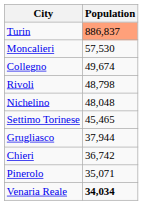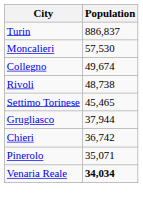Turin | Population: lightsalmon background -> no background
Rivoli | Population: 48,798 -> 48,738
- row: Nichelino | 48,048
